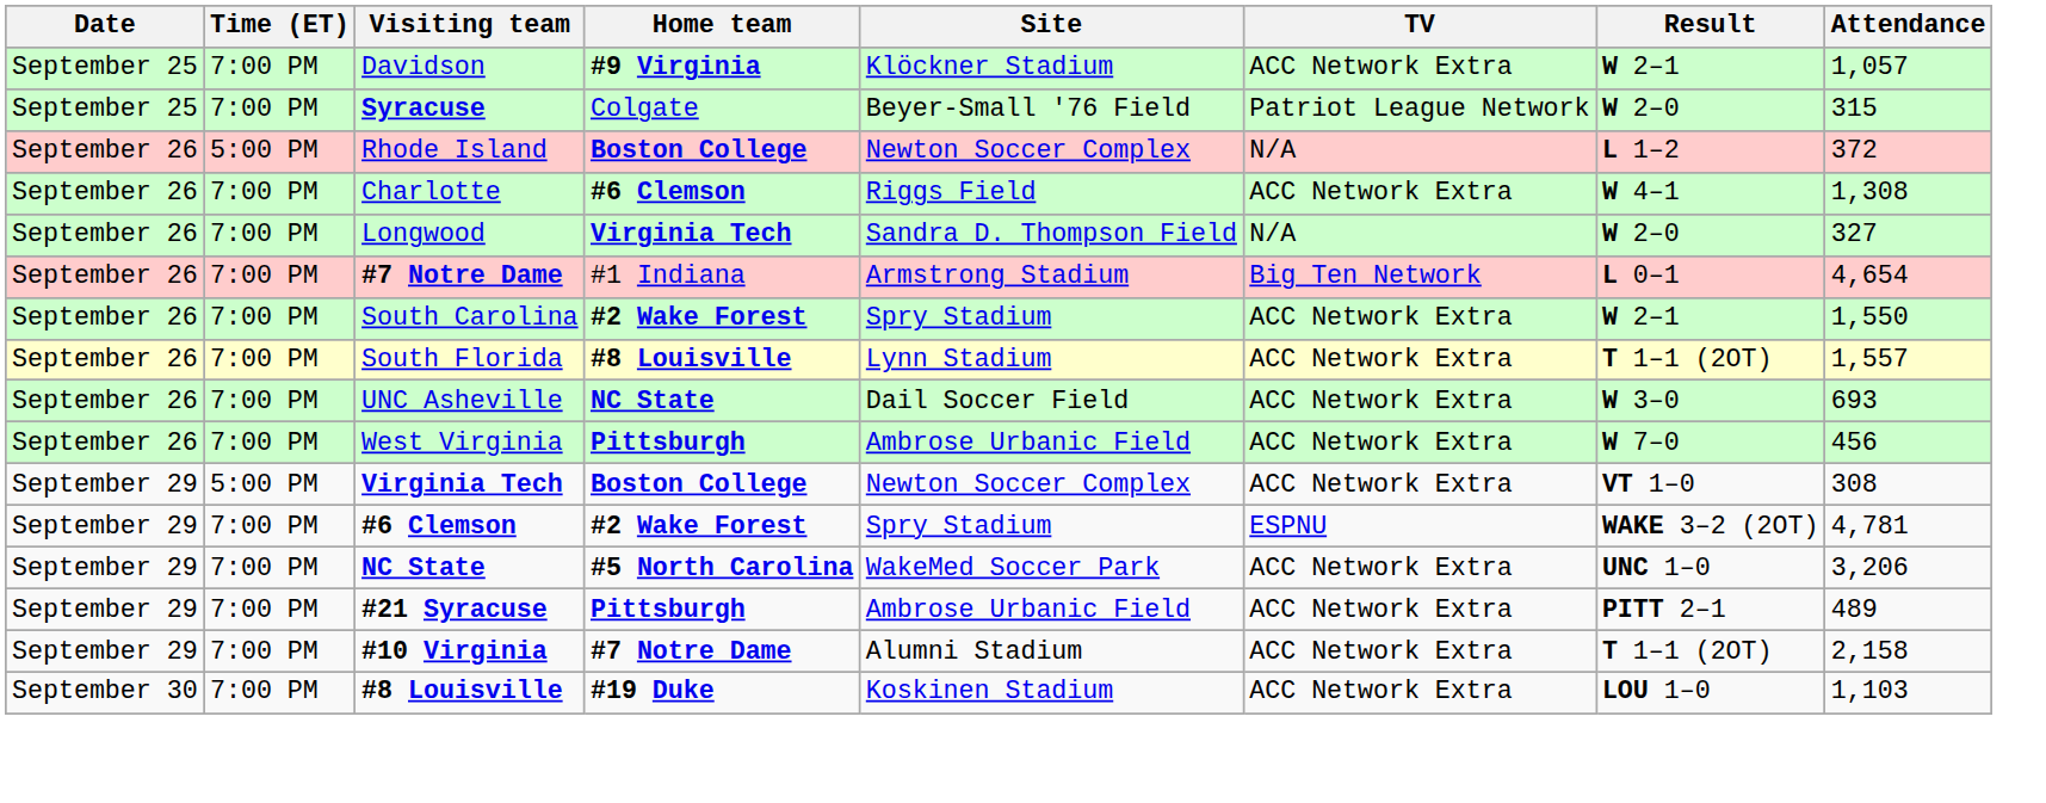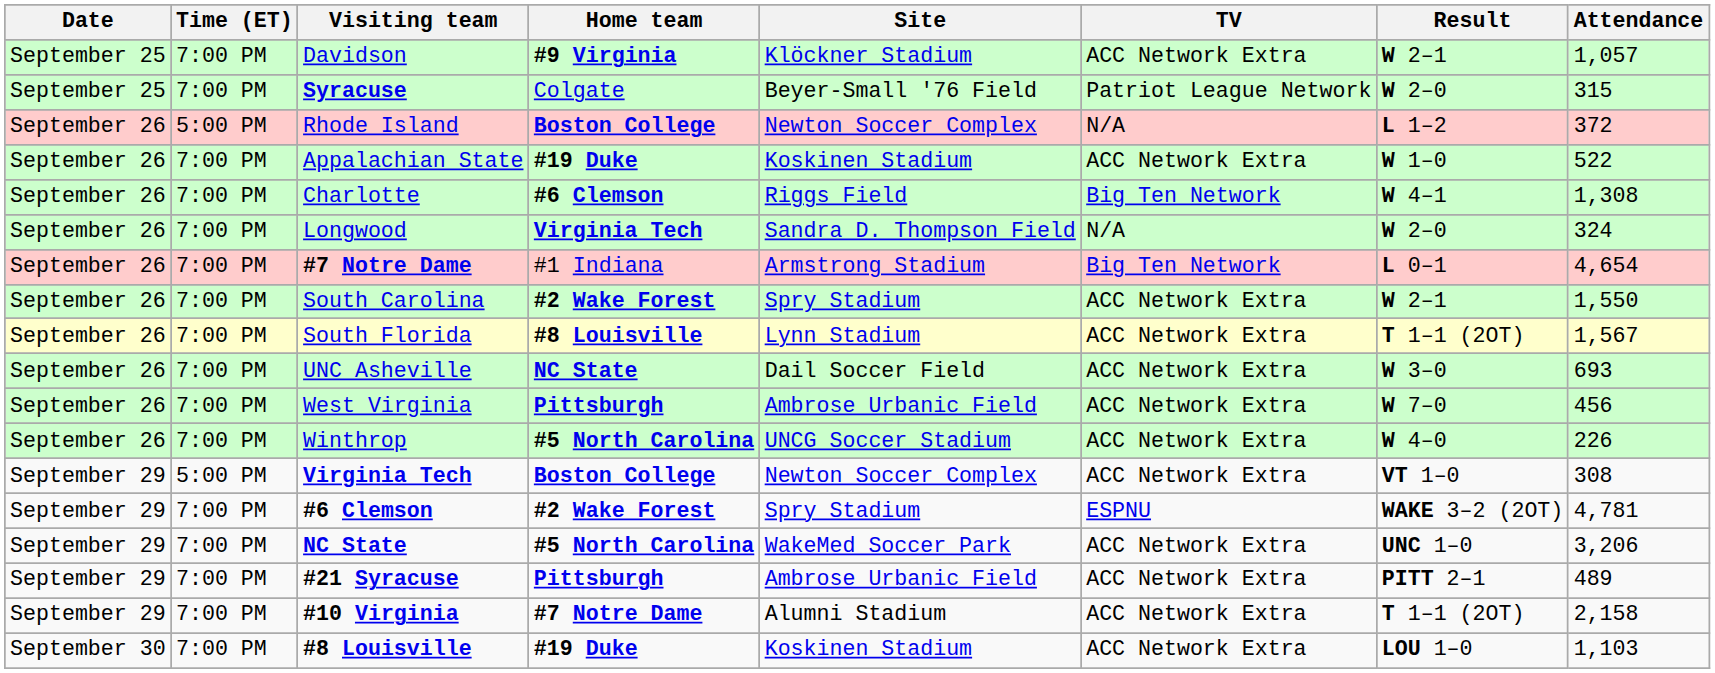+ row: September 26 | 7:00 PM | Appalachian State | #19 Duke | Koskinen Stadium | ACC Network Extra | W 1–0 | 522
Charlotte | TV: ACC Network Extra -> Big Ten Network
Longwood | Attendance: 327 -> 324
South Florida | Attendance: 1,557 -> 1,567
+ row: September 26 | 7:00 PM | Winthrop | #5 North Carolina | UNCG Soccer Stadium | ACC Network Extra | W 4–0 | 226
